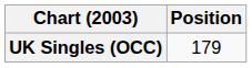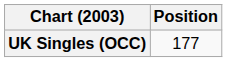UK Singles (OCC) | Position: 179 -> 177
